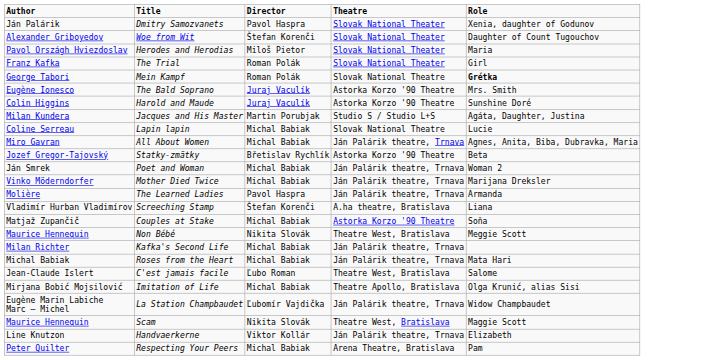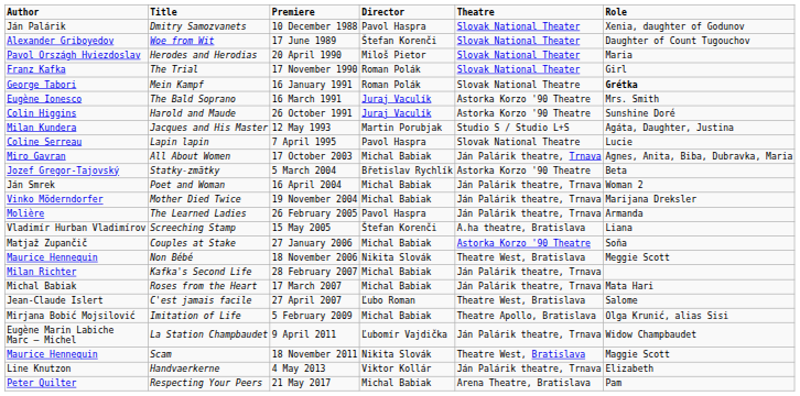+ column: Premiere | 10 December 1988 | 17 June 1989 | 20 April 1990 | 17 November 1990 | 16 January 1991 | 16 March 1991 | 26 October 1991 | 12 May 1993 | 7 April 1995 | 17 October 2003 | 5 March 2004 | 16 April 2004 | 19 November 2004 | 26 February 2005 | 15 May 2005 | 27 January 2006 | 18 November 2006 | 28 February 2007 | 17 March 2007 | 27 April 2007 | 5 February 2009 | 9 April 2011 | 18 November 2011 | 4 May 2013 | 21 May 2017
Lapin lapin | Director: Michal Babiak -> Pavol Haspra
